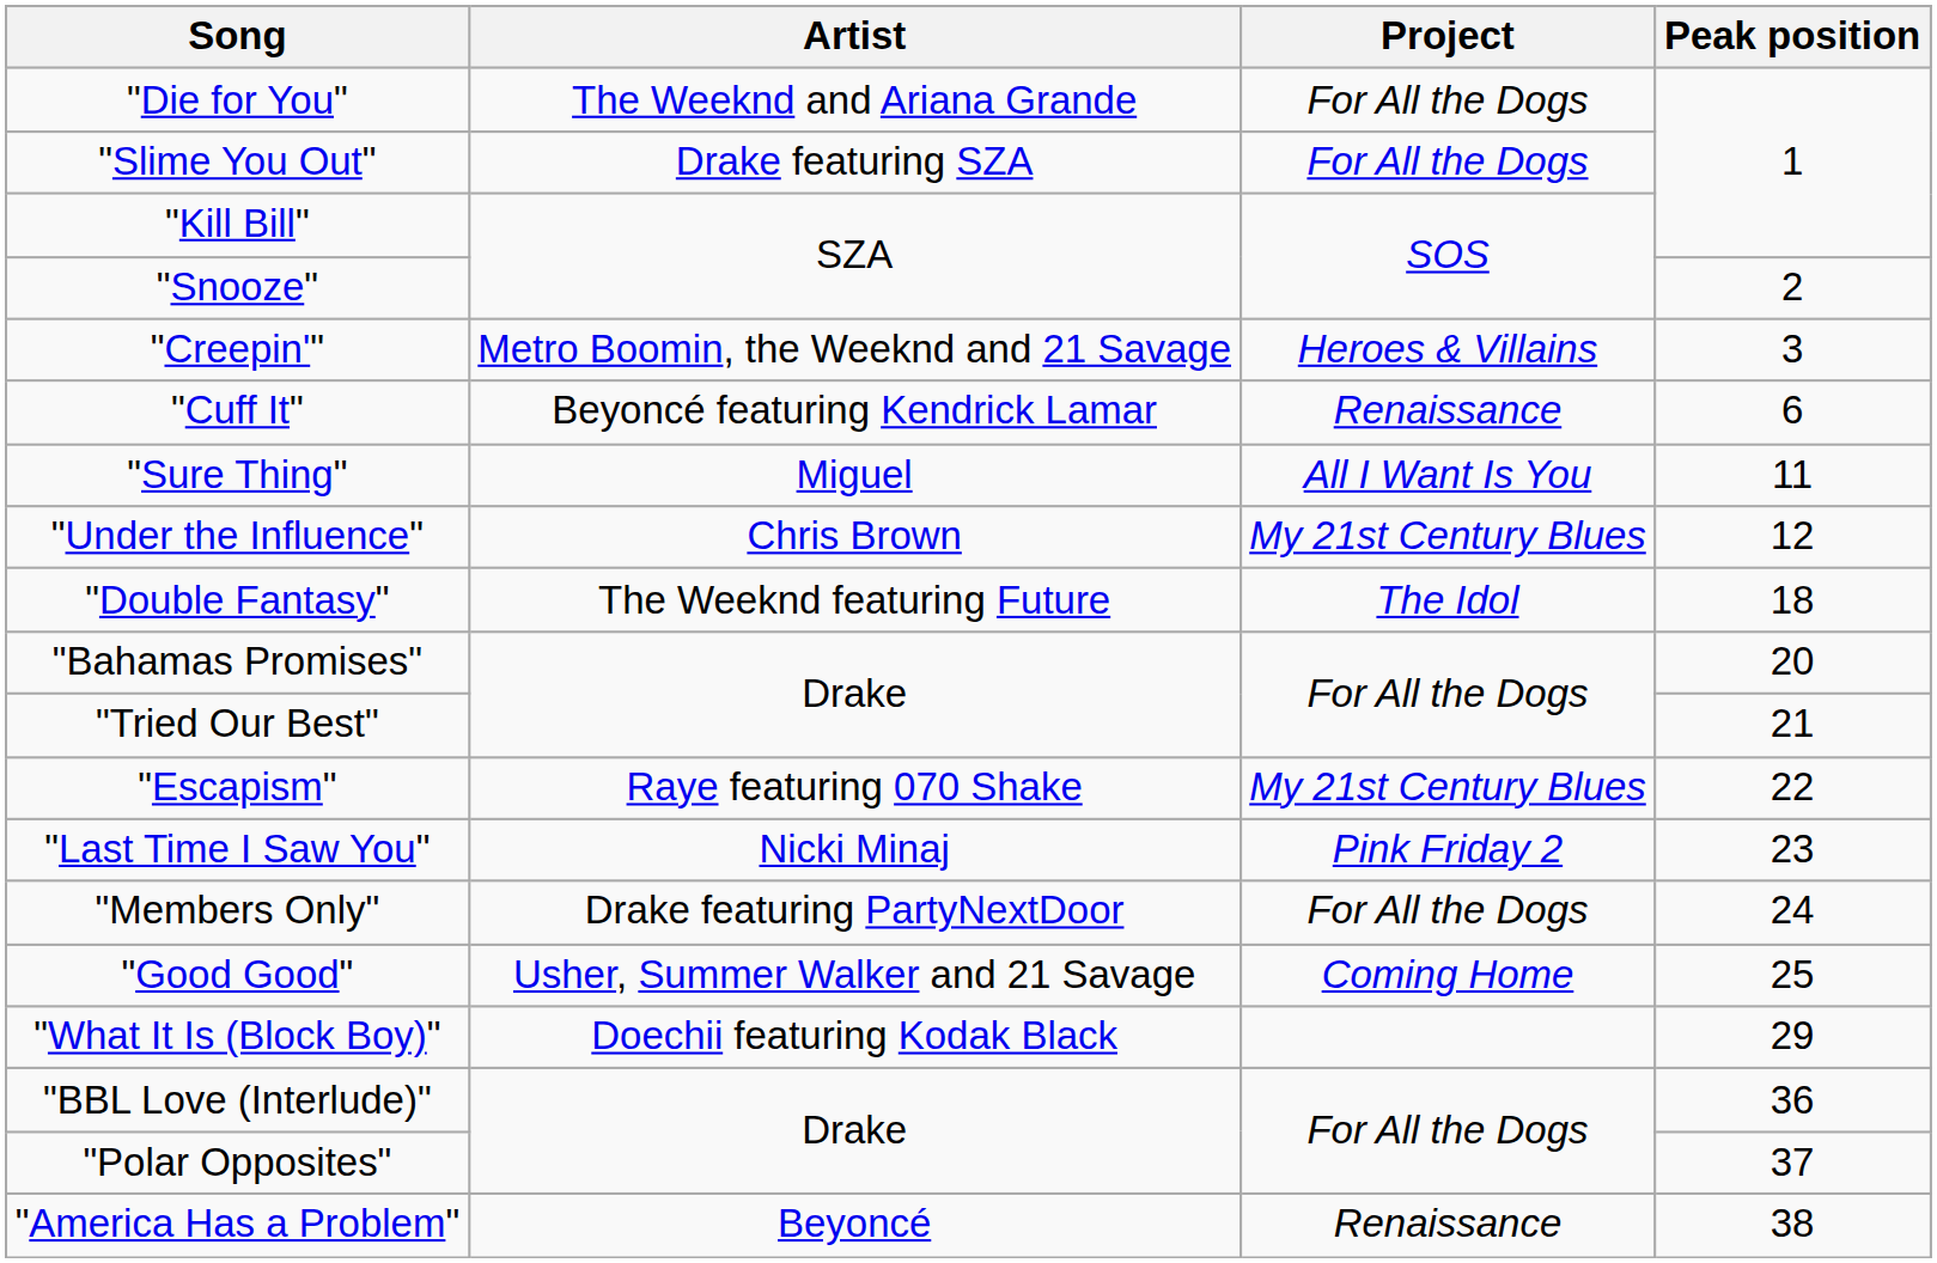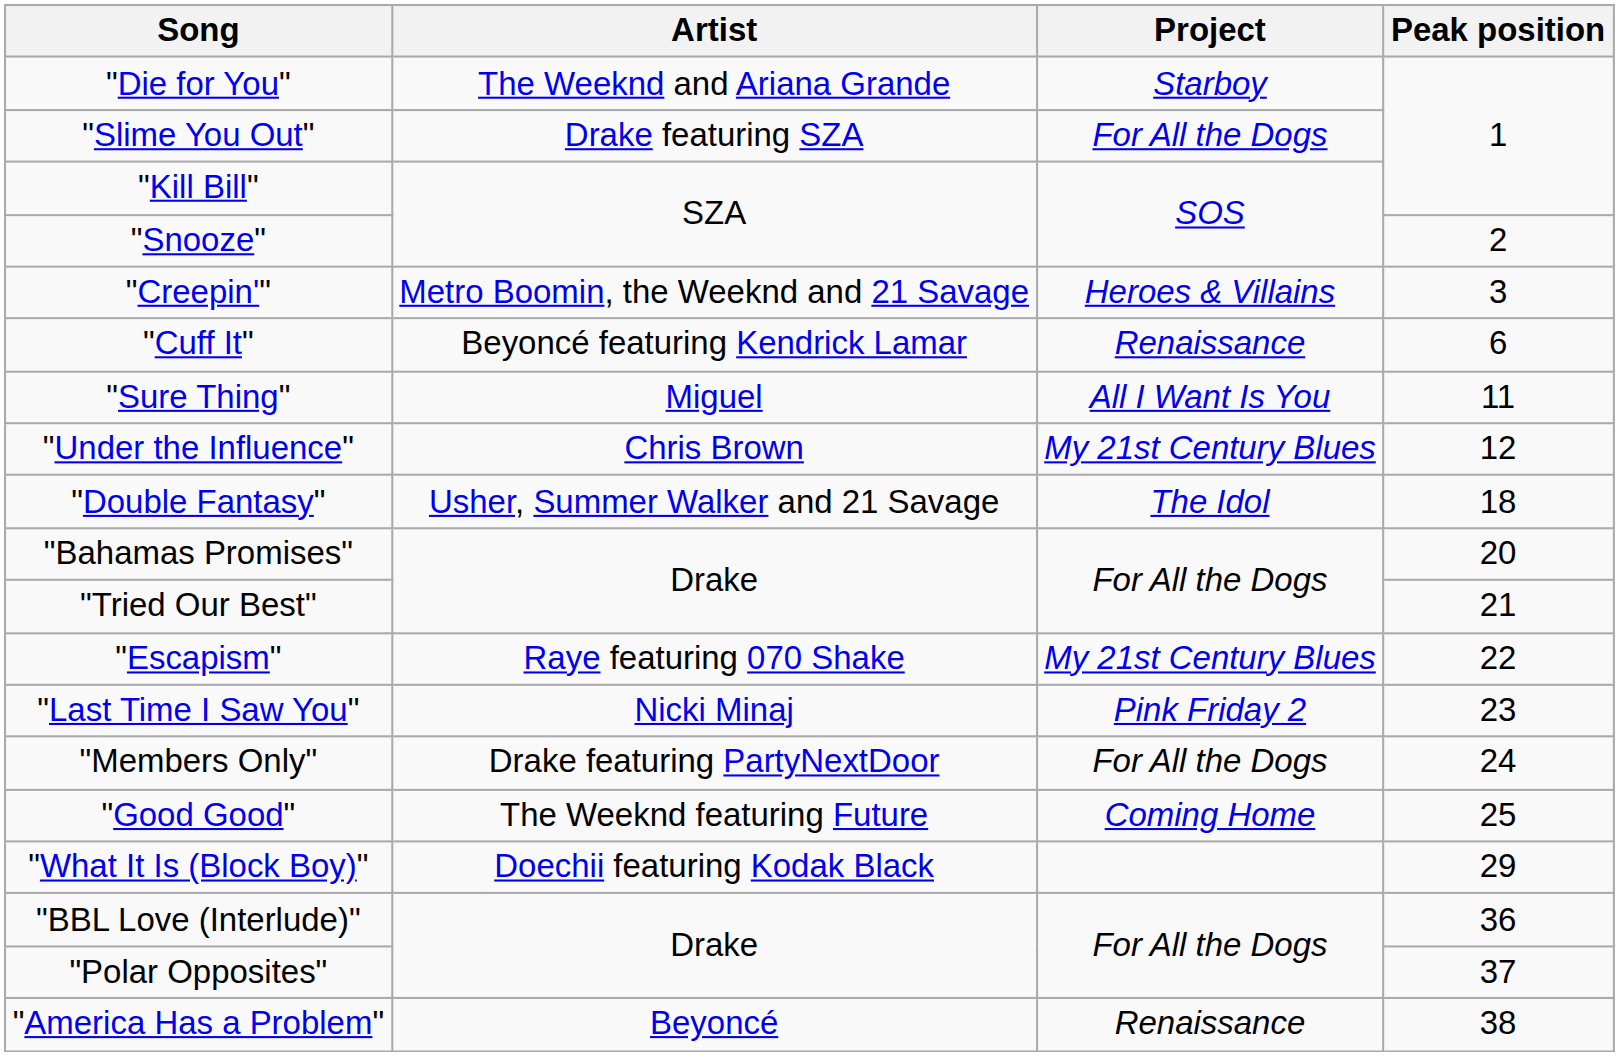"Die for You" | Project: For All the Dogs -> Starboy
"Double Fantasy" | Artist: The Weeknd featuring Future -> Usher, Summer Walker and 21 Savage
"Good Good" | Artist: Usher, Summer Walker and 21 Savage -> The Weeknd featuring Future
